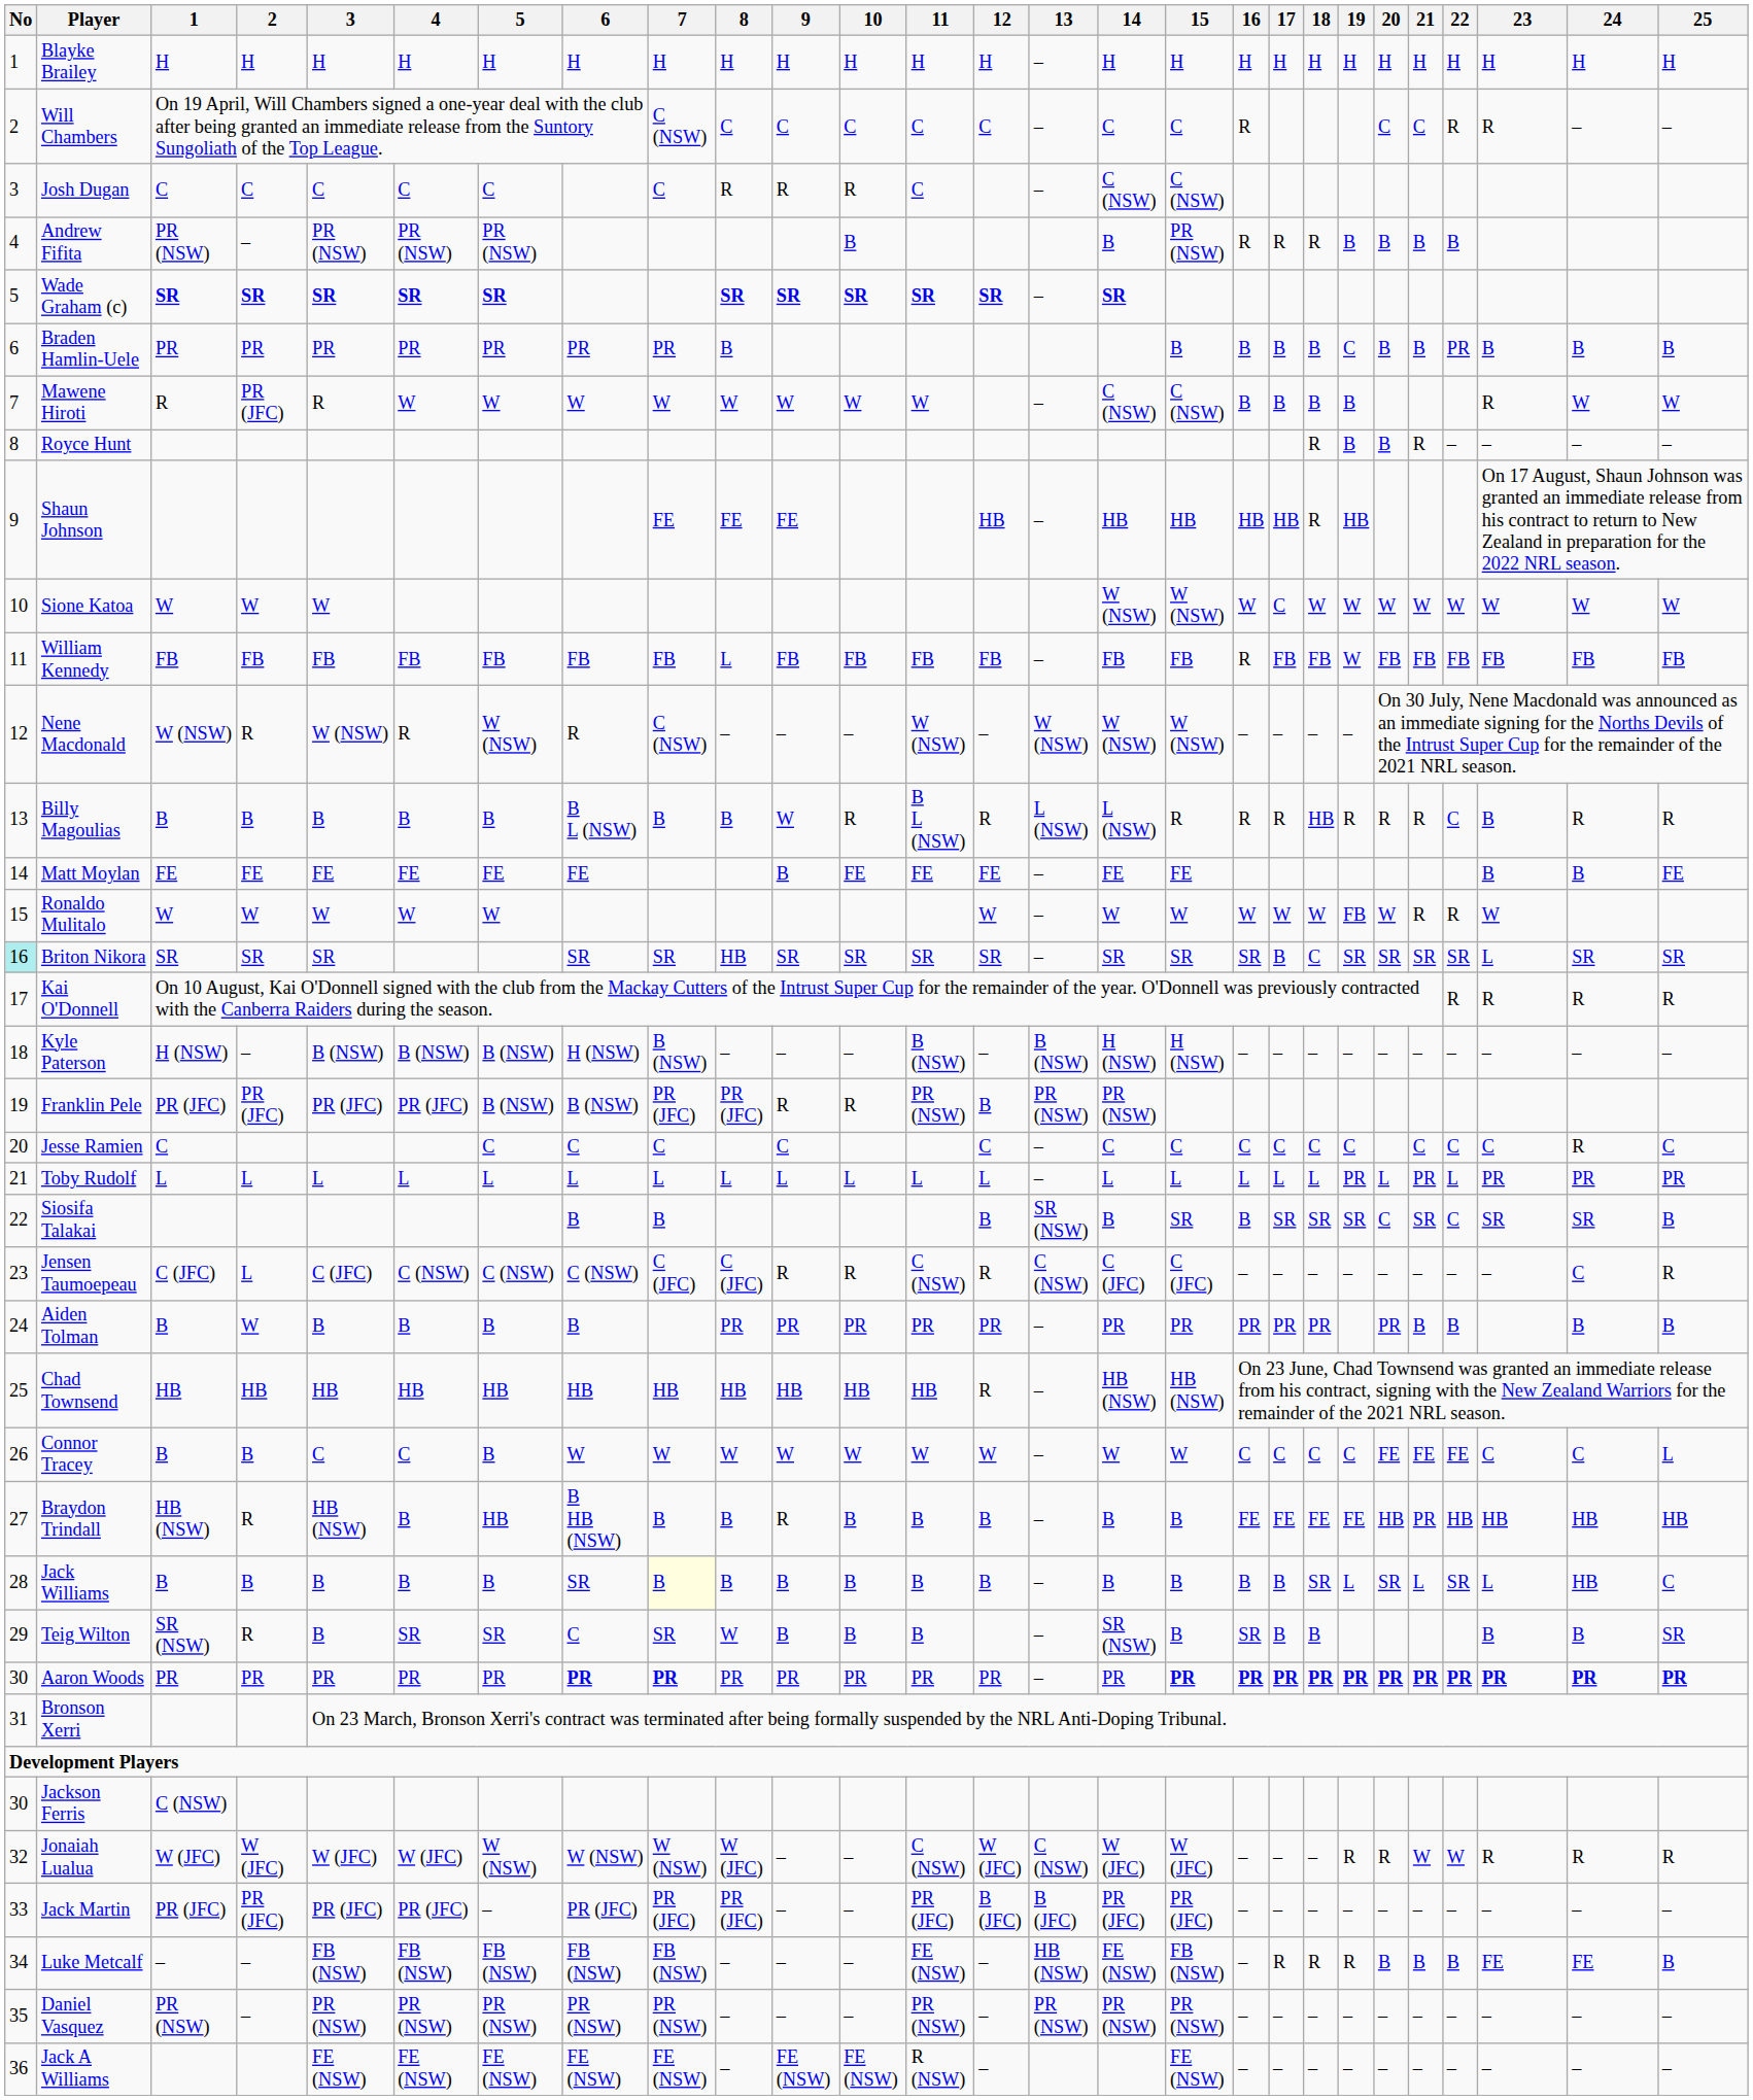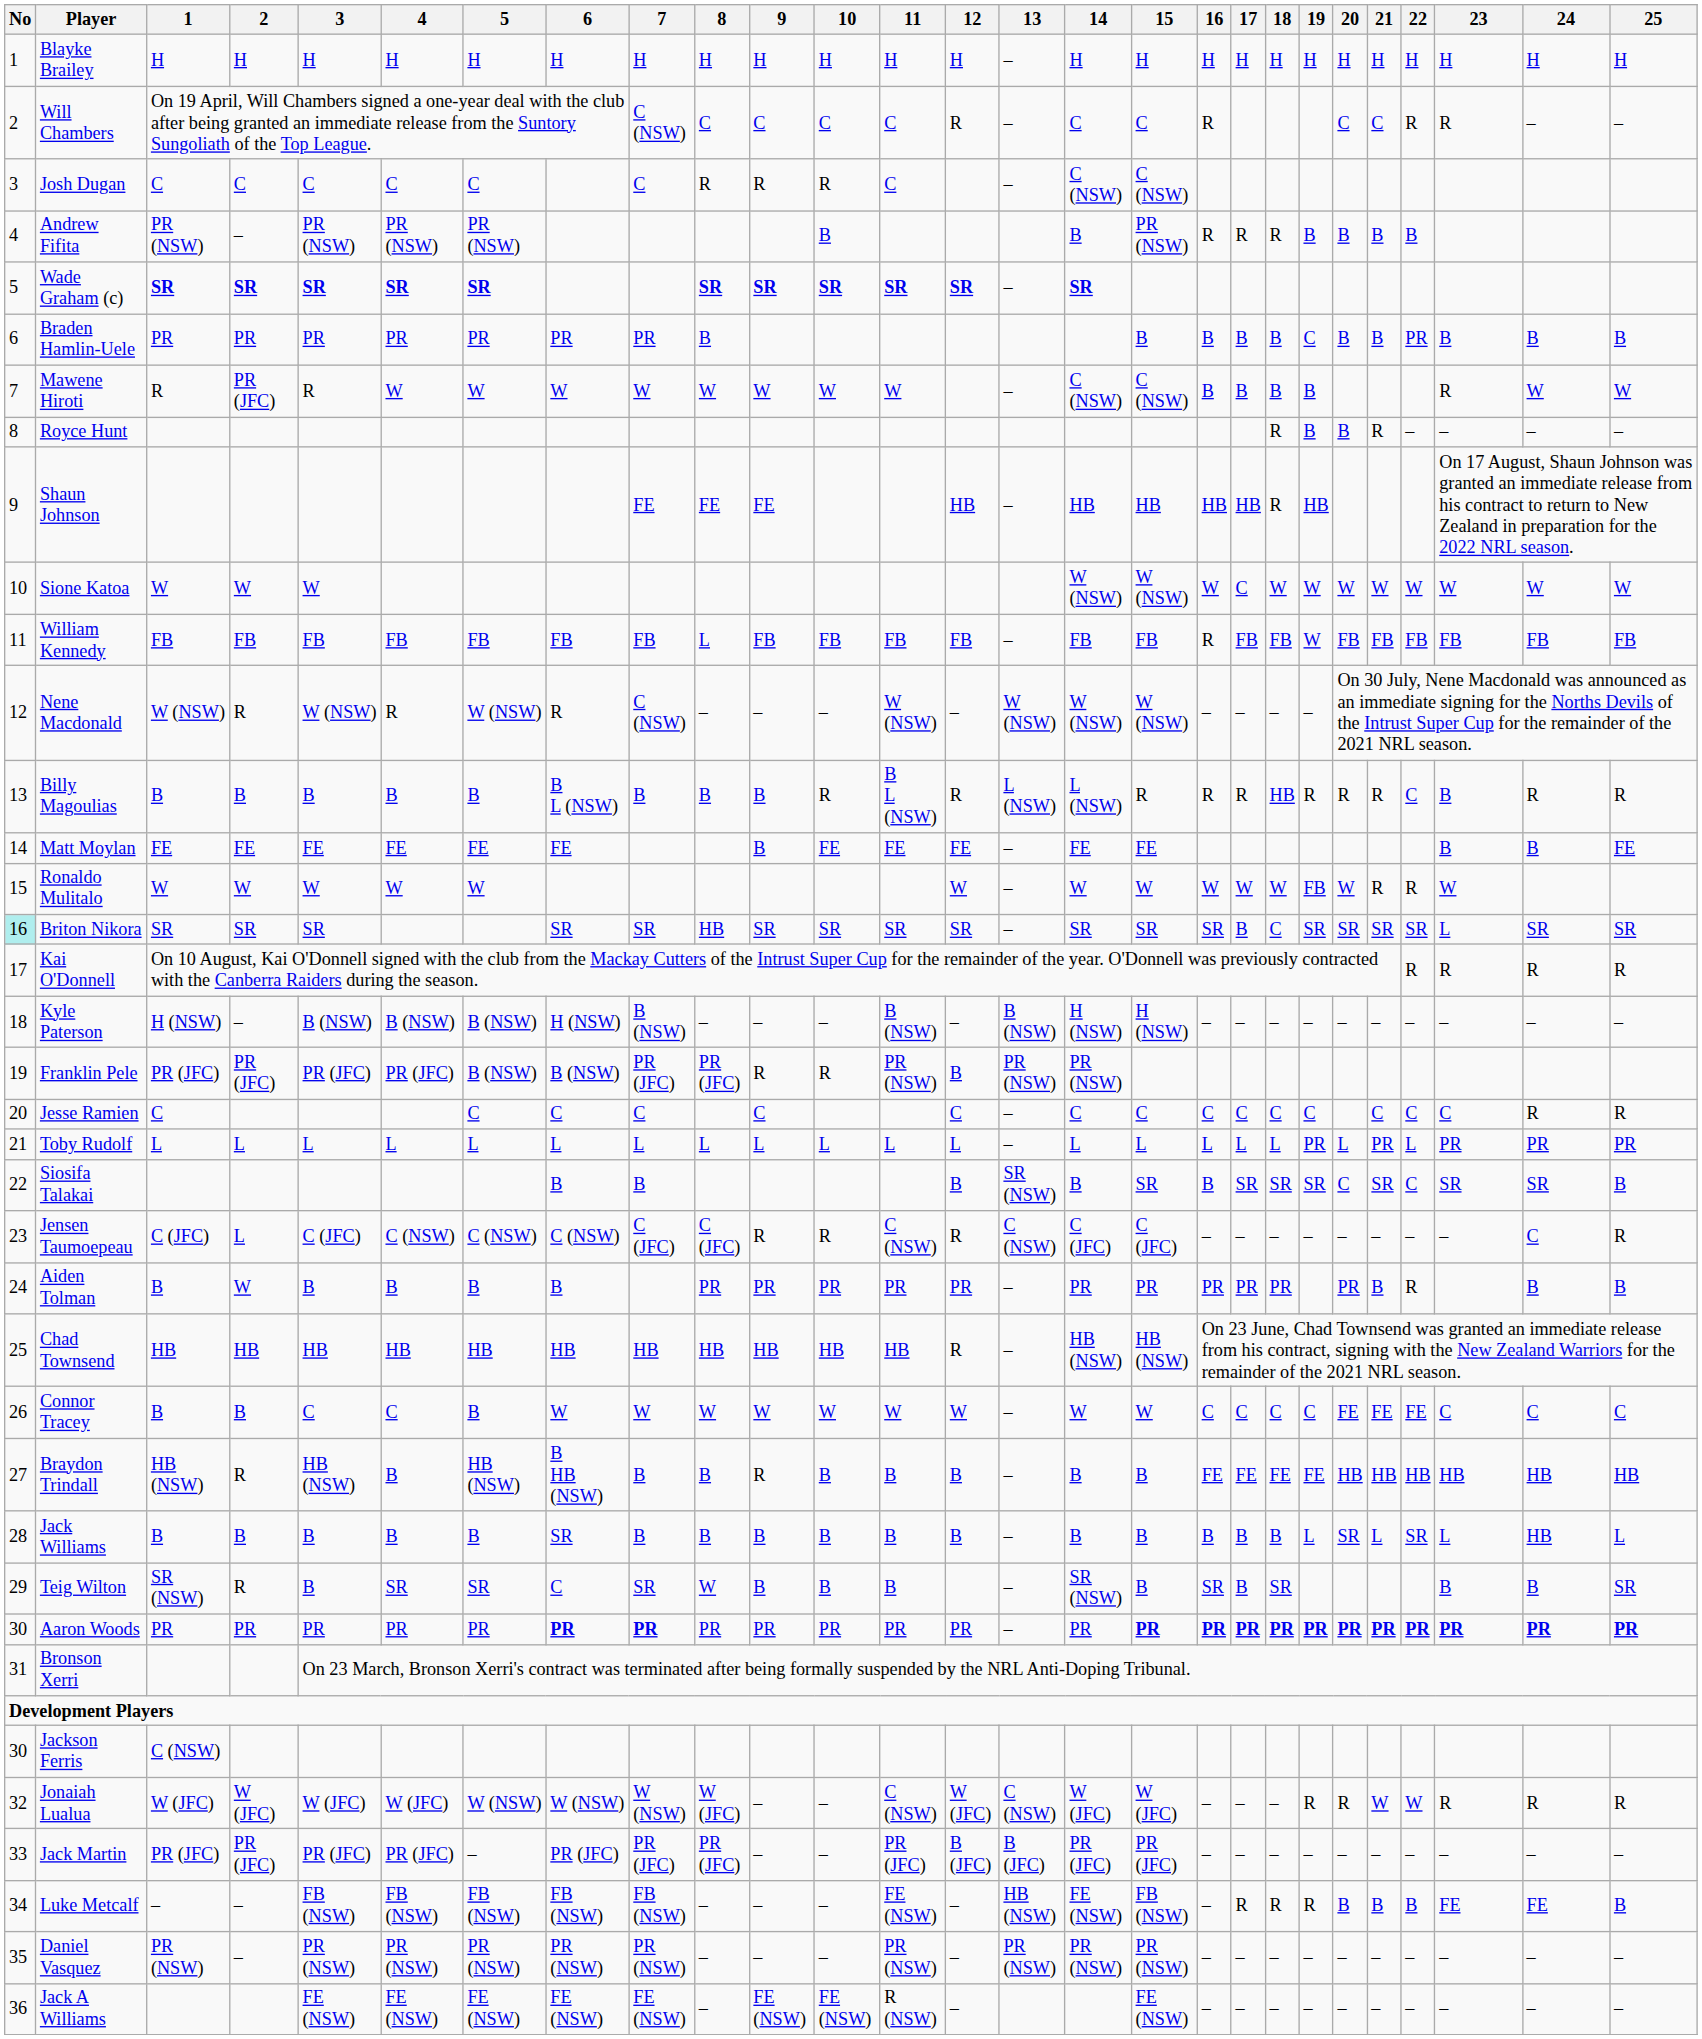Will Chambers | 12: C -> R
Billy Magoulias | 9: W -> B
Jesse Ramien | 25: C -> R
Aiden Tolman | 22: B -> R
Connor Tracey | 25: L -> C
Braydon Trindall | 5: HB -> HB (NSW)
Braydon Trindall | 21: PR -> HB
Jack Williams | 7: lightyellow background -> no background
Jack Williams | 18: SR -> B
Jack Williams | 25: C -> L
Teig Wilton | 18: B -> SR
